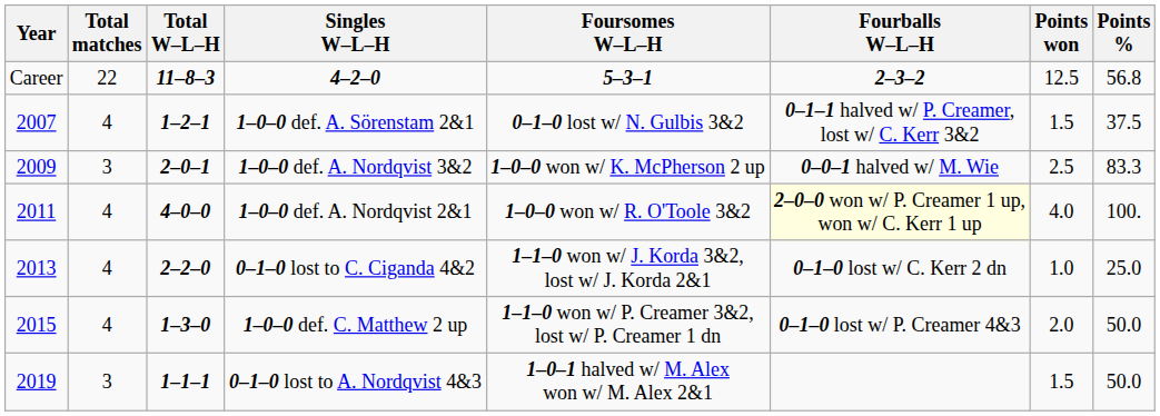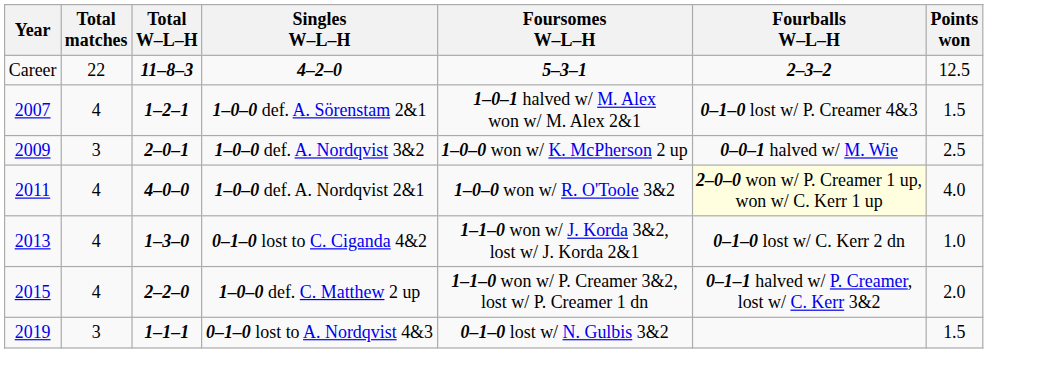- column: Points % | 56.8 | 37.5 | 83.3 | 100. | 25.0 | 50.0 | 50.0
1–0–0 def. A. Sörenstam 2&1 | Foursomes W–L–H: 0–1–0 lost w/ N. Gulbis 3&2 -> 1–0–1 halved w/ M. Alex won w/ M. Alex 2&1
1–0–0 def. A. Sörenstam 2&1 | Fourballs W–L–H: 0–1–1 halved w/ P. Creamer, lost w/ C. Kerr 3&2 -> 0–1–0 lost w/ P. Creamer 4&3
0–1–0 lost to C. Ciganda 4&2 | Total W–L–H: 2–2–0 -> 1–3–0
1–0–0 def. C. Matthew 2 up | Total W–L–H: 1–3–0 -> 2–2–0
1–0–0 def. C. Matthew 2 up | Fourballs W–L–H: 0–1–0 lost w/ P. Creamer 4&3 -> 0–1–1 halved w/ P. Creamer, lost w/ C. Kerr 3&2
0–1–0 lost to A. Nordqvist 4&3 | Foursomes W–L–H: 1–0–1 halved w/ M. Alex won w/ M. Alex 2&1 -> 0–1–0 lost w/ N. Gulbis 3&2
